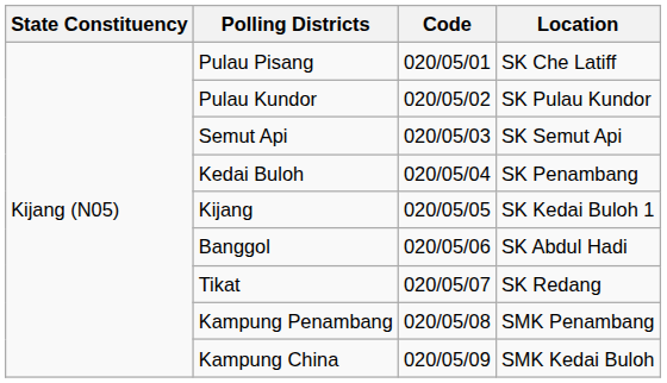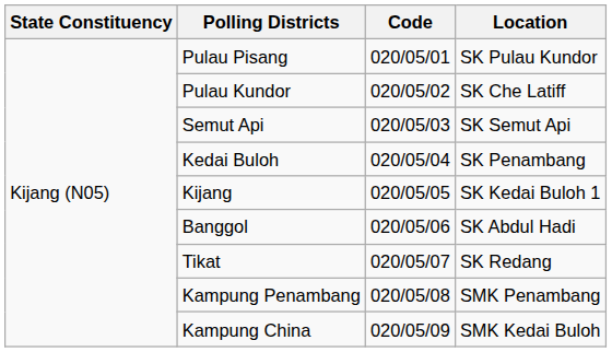Pulau Pisang | Location: SK Che Latiff -> SK Pulau Kundor
Pulau Kundor | Location: SK Pulau Kundor -> SK Che Latiff
